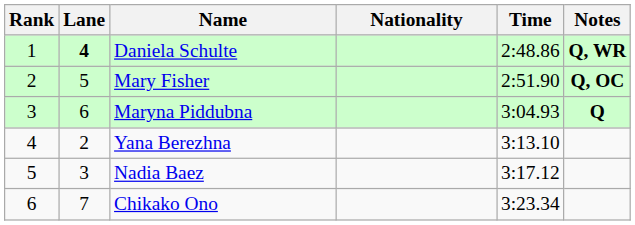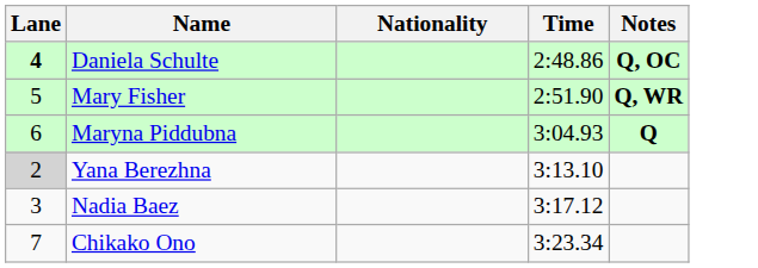- column: Rank | 1 | 2 | 3 | 4 | 5 | 6
Daniela Schulte | Notes: Q, WR -> Q, OC
Mary Fisher | Notes: Q, OC -> Q, WR
Yana Berezhna | Lane: no background -> lightgrey background
